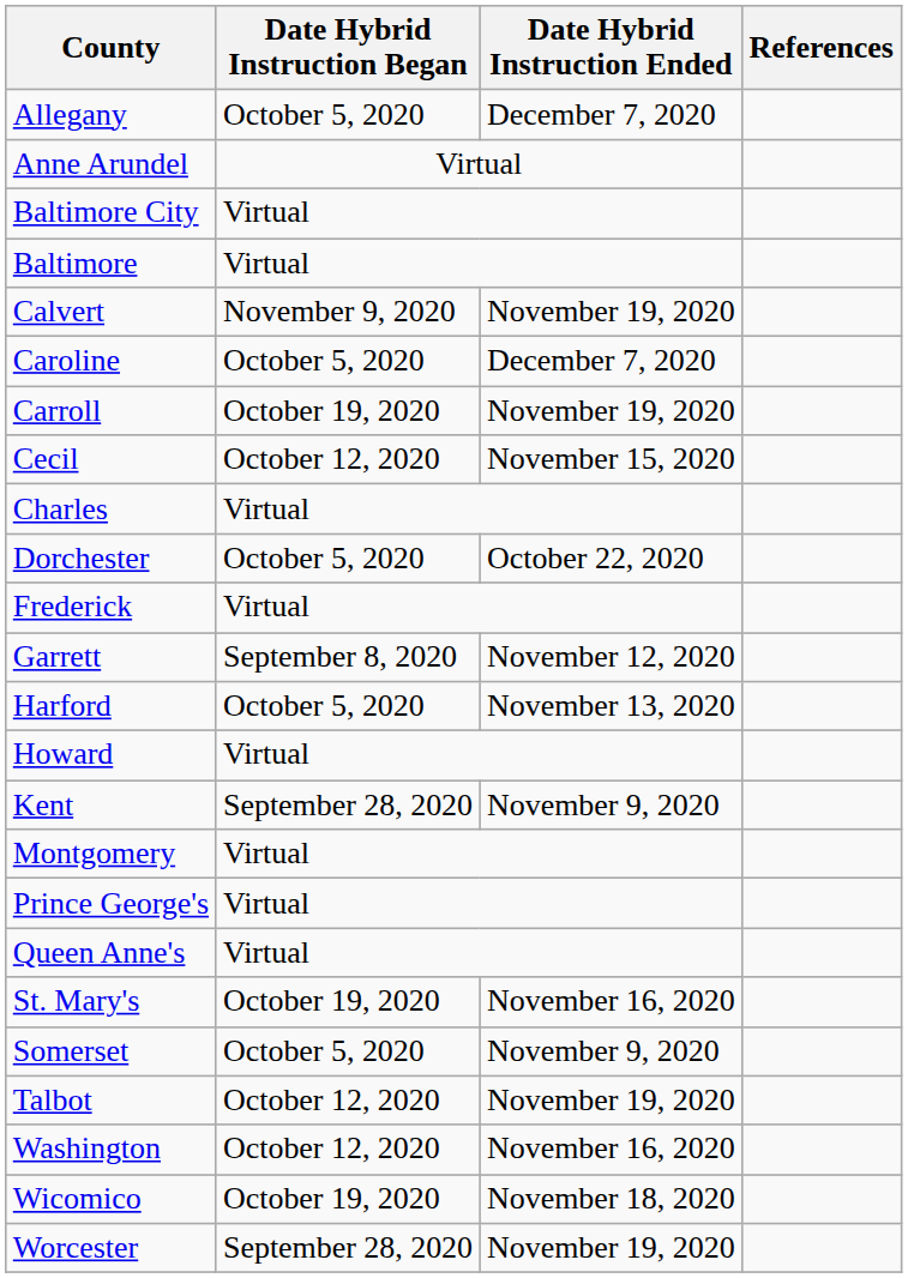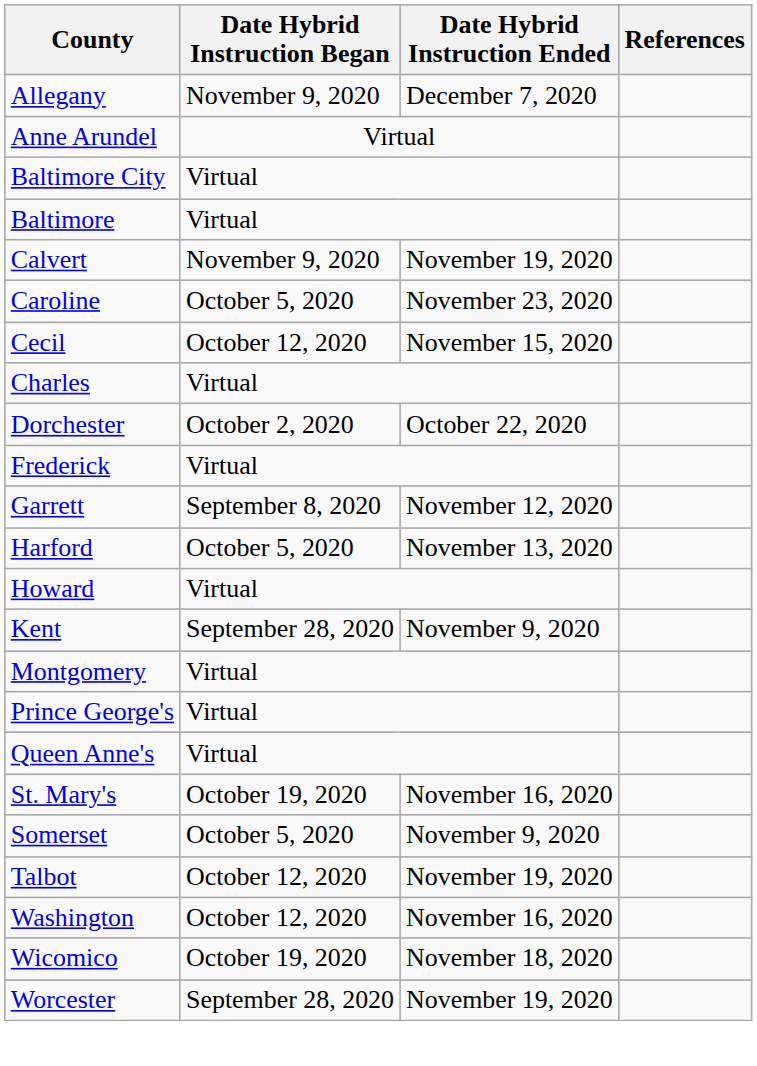Allegany | Date Hybrid Instruction Began: October 5, 2020 -> November 9, 2020
Caroline | Date Hybrid Instruction Ended: December 7, 2020 -> November 23, 2020
- row: Carroll | October 19, 2020 | November 19, 2020
Dorchester | Date Hybrid Instruction Began: October 5, 2020 -> October 2, 2020
